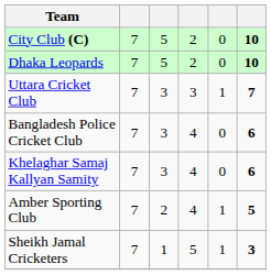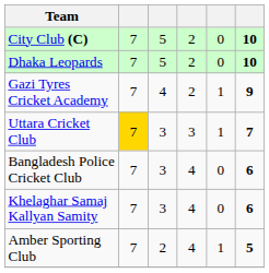+ row: Gazi Tyres Cricket Academy | 7 | 4 | 2 | 1 | 9
Uttara Cricket Club | column 2: no background -> gold background
- row: Sheikh Jamal Cricketers | 7 | 1 | 5 | 1 | 3
